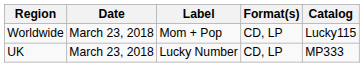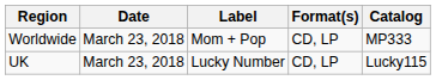Worldwide | Catalog: Lucky115 -> MP333
UK | Catalog: MP333 -> Lucky115
